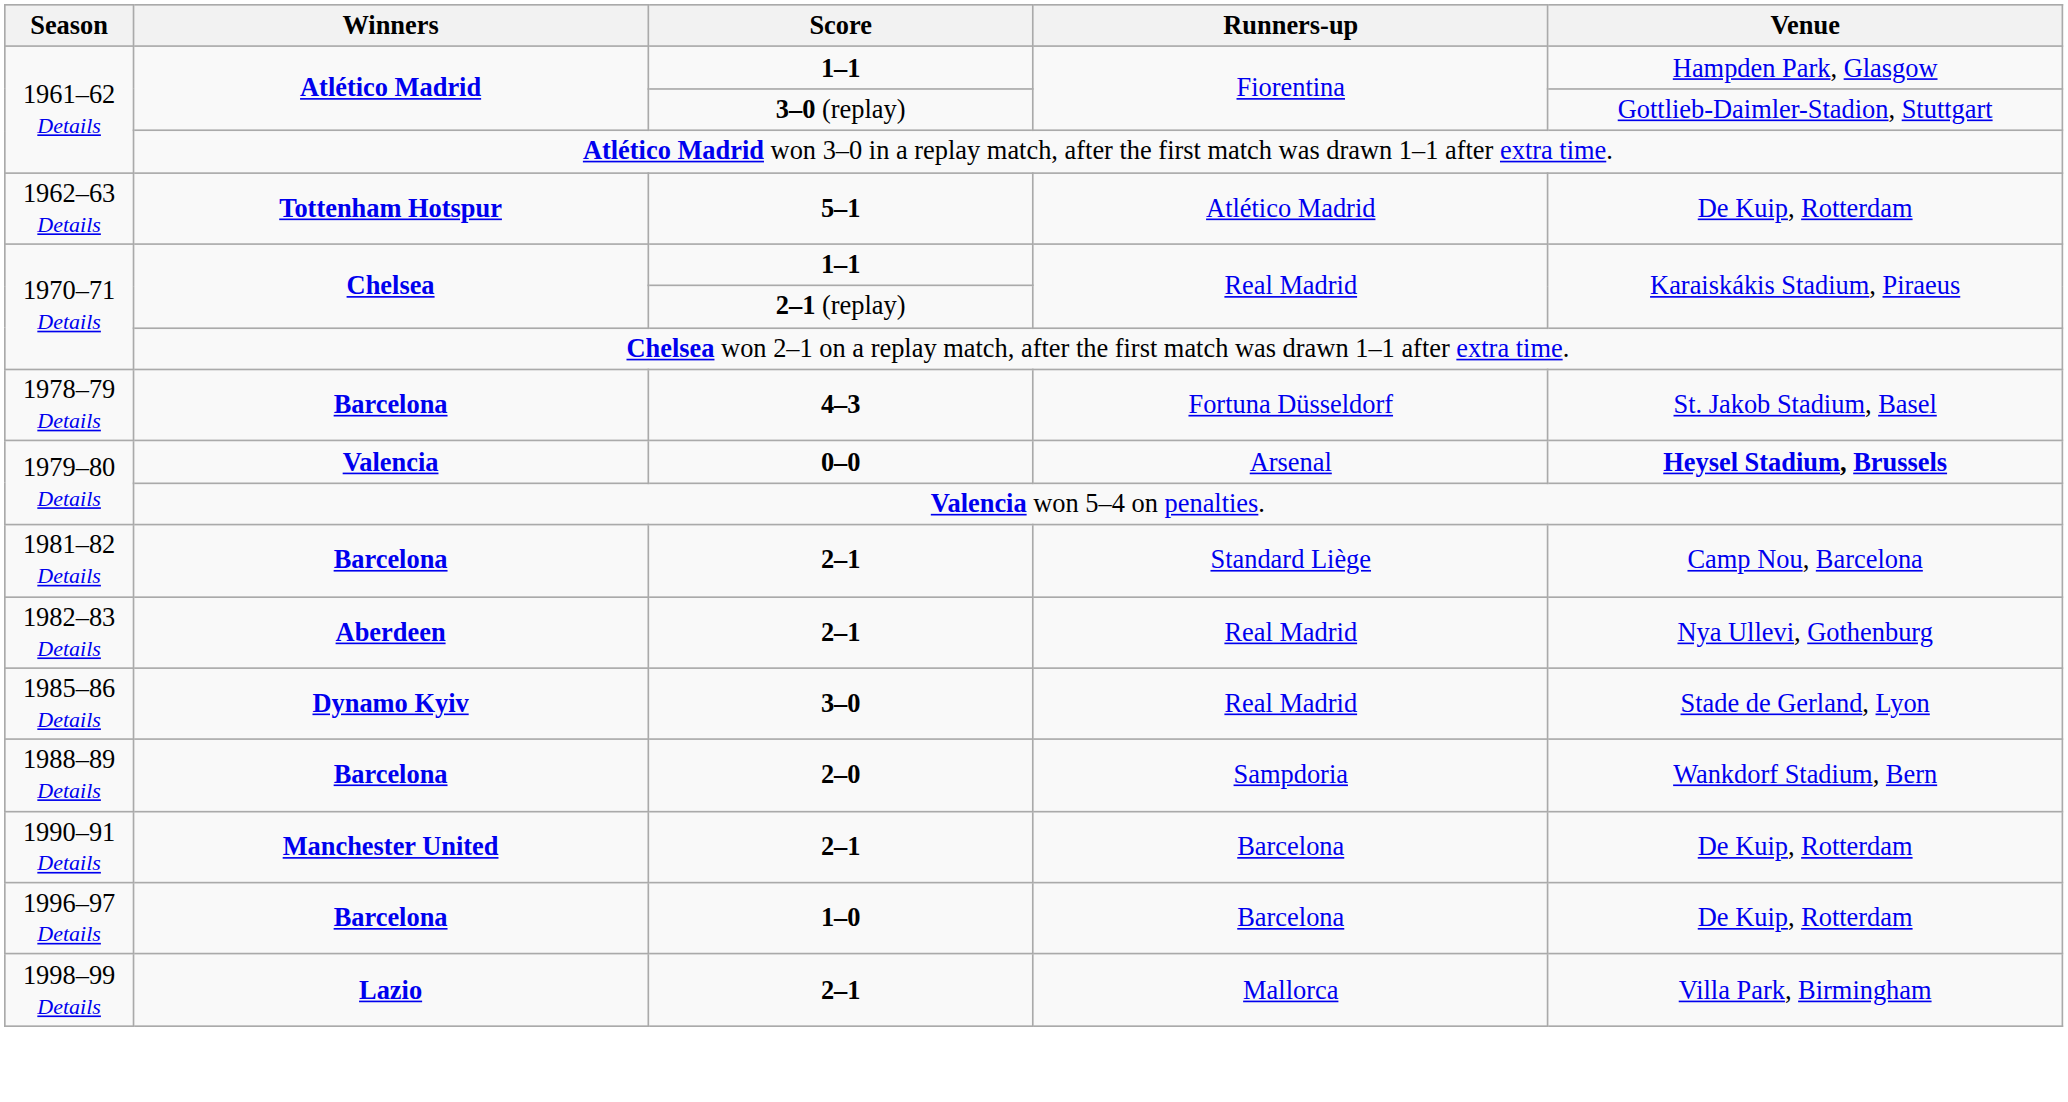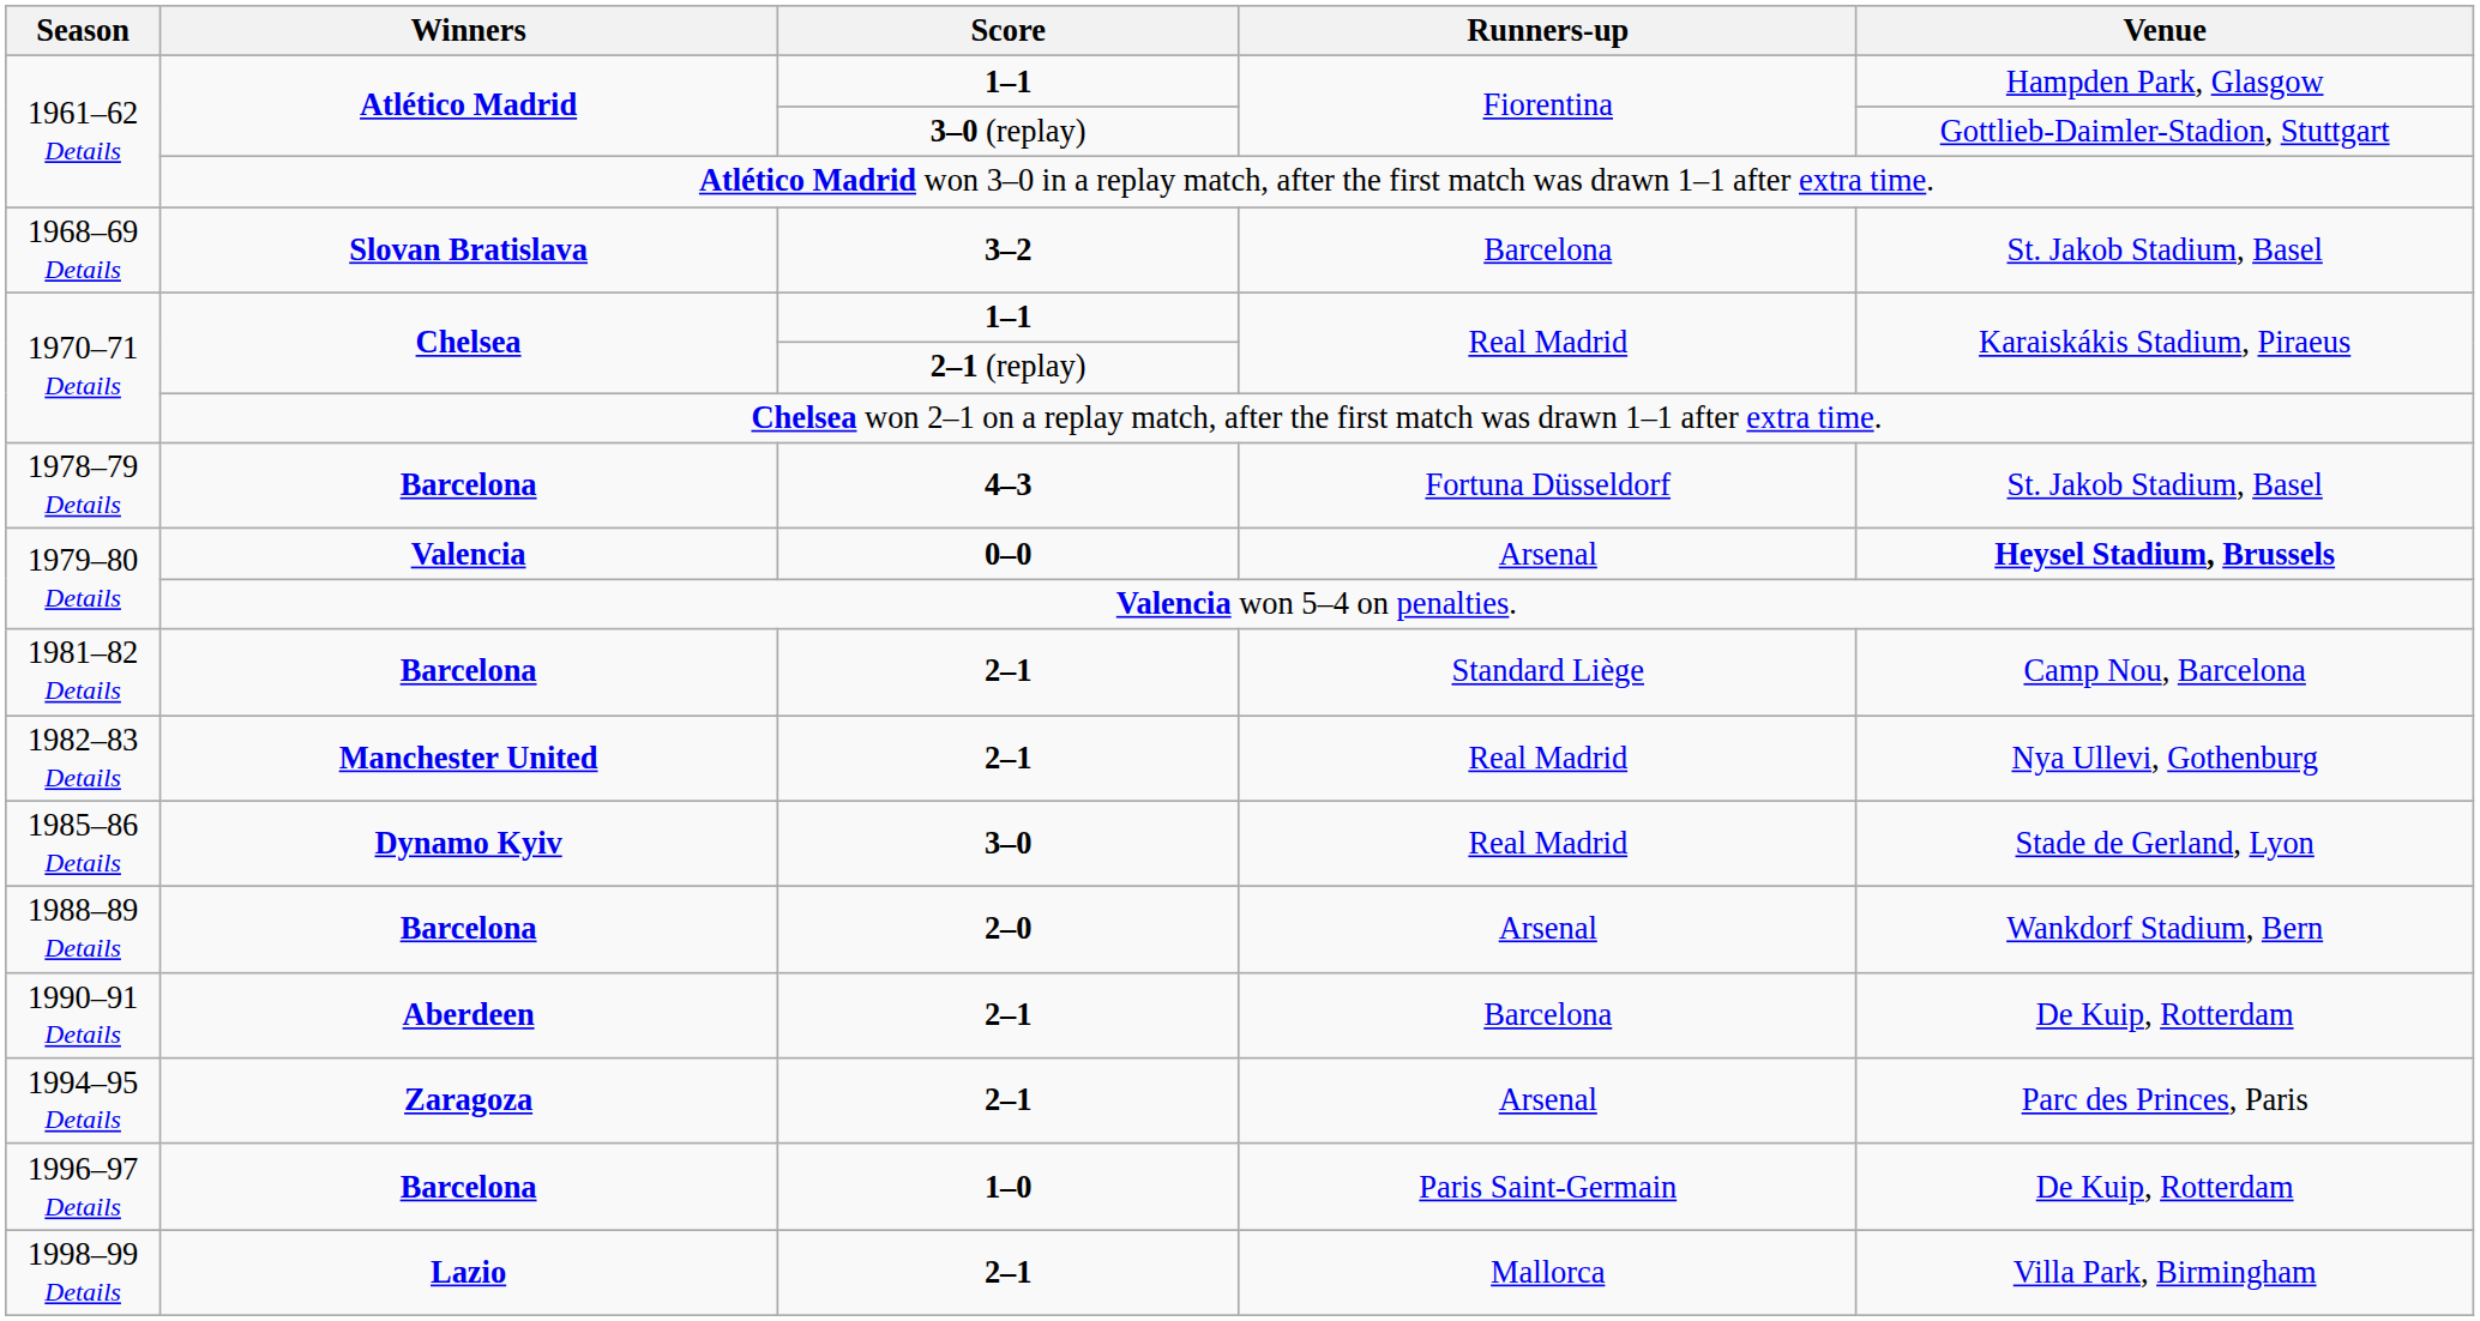- row: 1962–63 Details | Tottenham Hotspur | 5–1 | Atlético Madrid | De Kuip, Rotterdam
+ row: 1968–69 Details | Slovan Bratislava | 3–2 | Barcelona | St. Jakob Stadium, Basel
1982–83 Details | Winners: Aberdeen -> Manchester United
1988–89 Details | Runners-up: Sampdoria -> Arsenal
1990–91 Details | Winners: Manchester United -> Aberdeen
+ row: 1994–95 Details | Zaragoza | 2–1 | Arsenal | Parc des Princes, Paris
1996–97 Details | Runners-up: Barcelona -> Paris Saint-Germain
